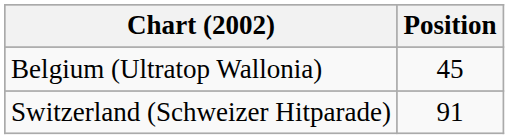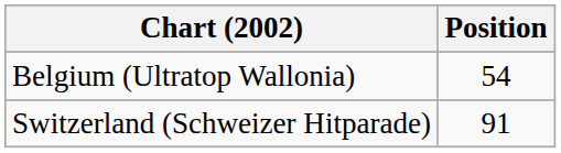Belgium (Ultratop Wallonia) | Position: 45 -> 54
